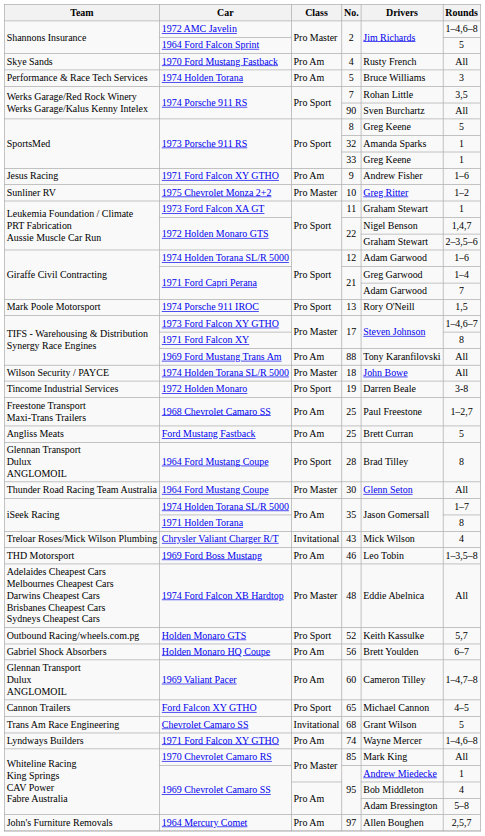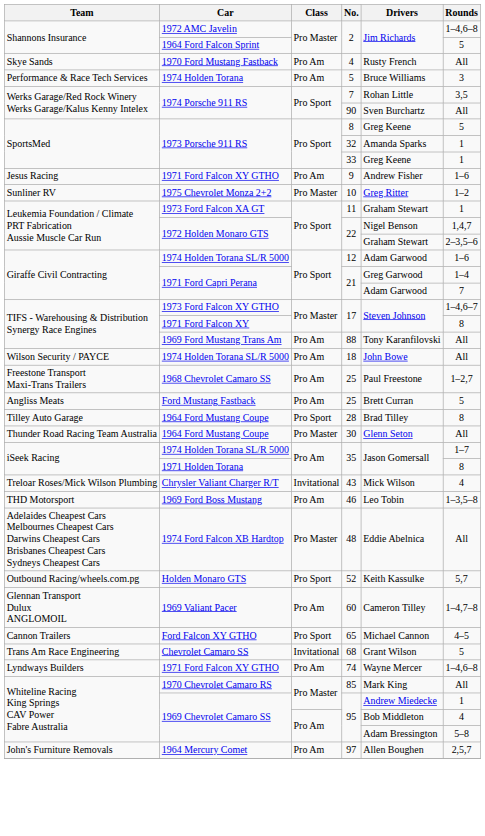- row: Mark Poole Motorsport | 1974 Porsche 911 IROC | Pro Sport | 13 | Rory O'Neill | 1,5
18 | Class: Pro Master -> Pro Am
- row: Tincome Industrial Services | 1972 Holden Monaro | Pro Sport | 19 | Darren Beale | 3-8
28 | Team: Glennan Transport Dulux ANGLOMOIL -> Tilley Auto Garage
- row: Gabriel Shock Absorbers | Holden Monaro HQ Coupe | Pro Am | 56 | Brett Youlden | 6–7
